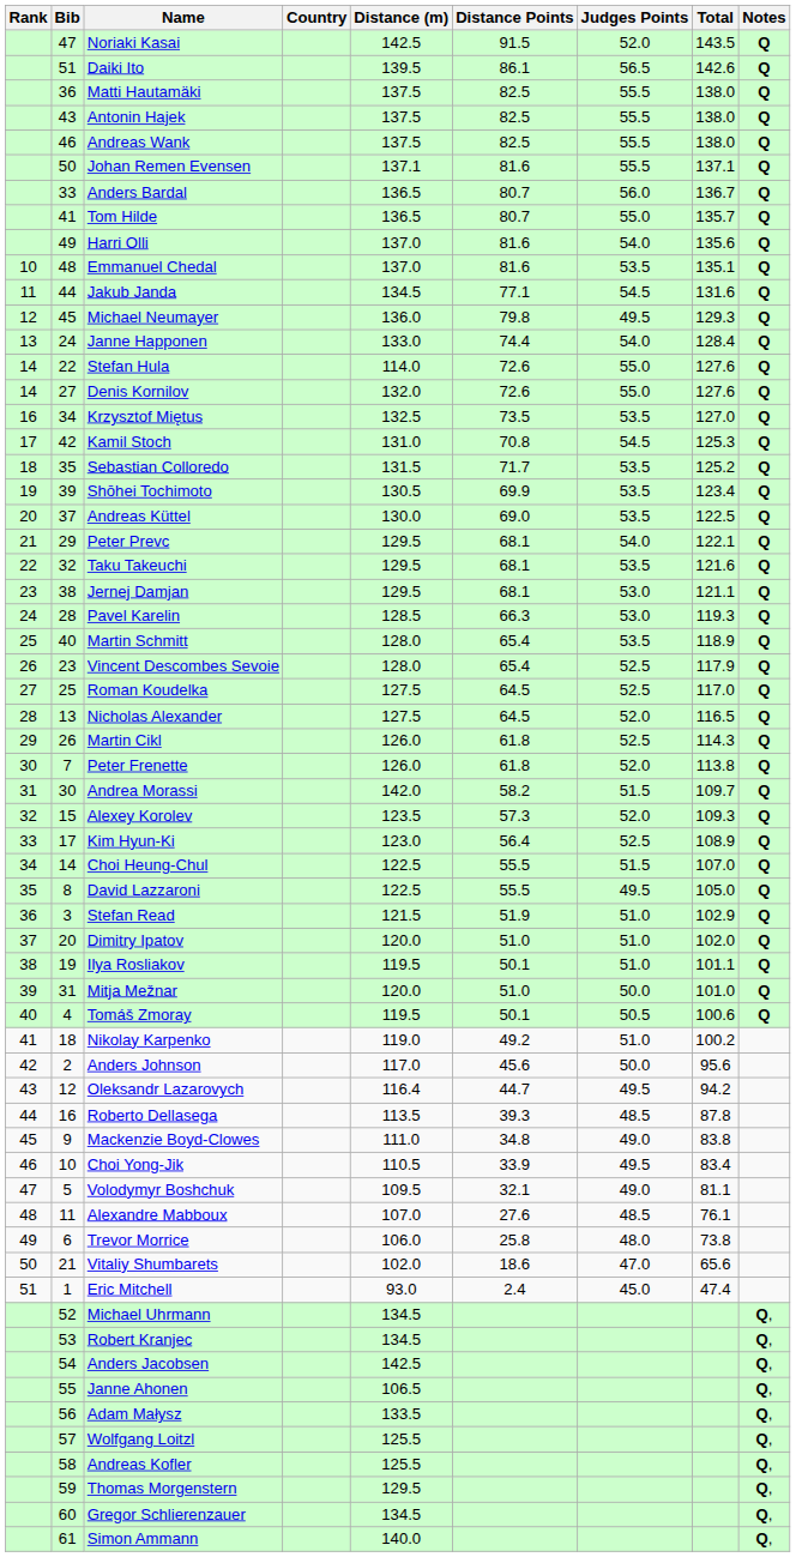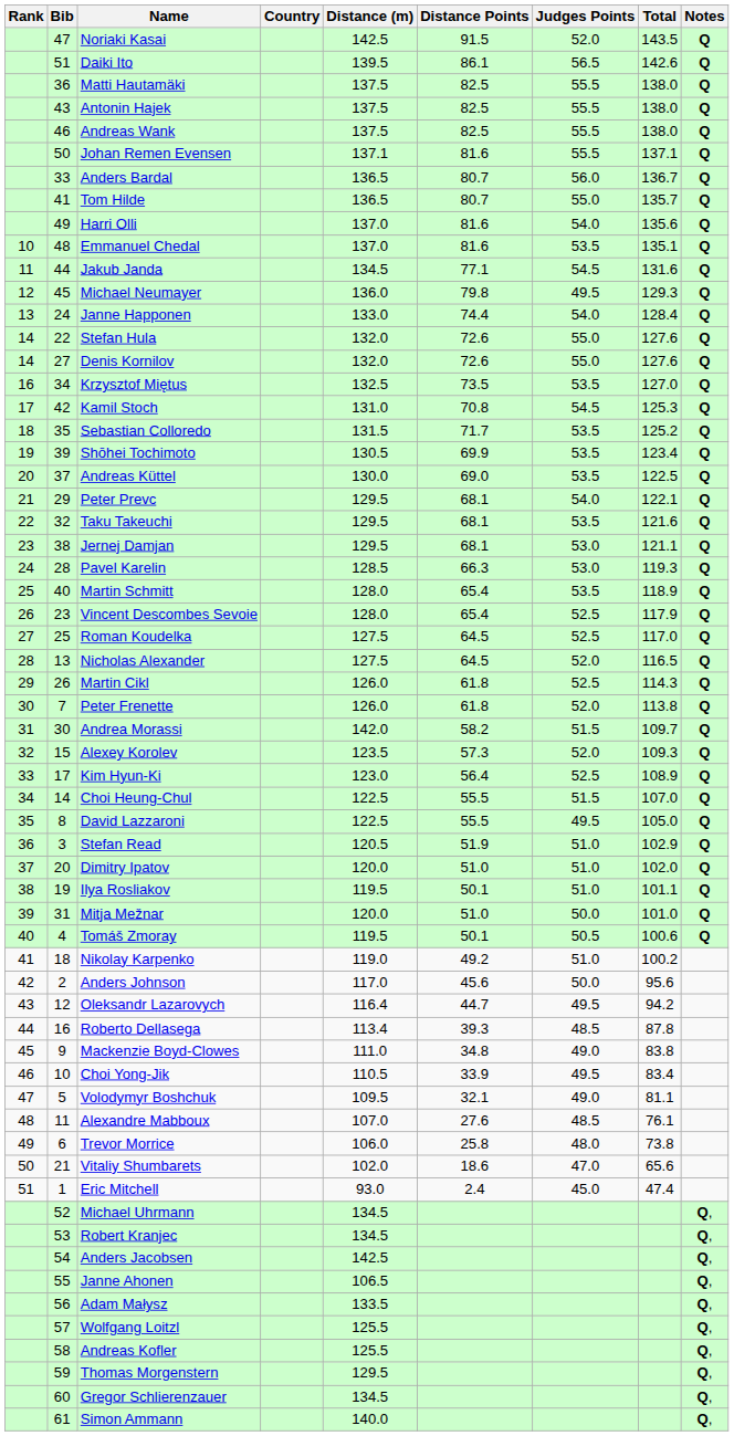Stefan Hula | Distance (m): 114.0 -> 132.0
Stefan Read | Distance (m): 121.5 -> 120.5
Roberto Dellasega | Distance (m): 113.5 -> 113.4
